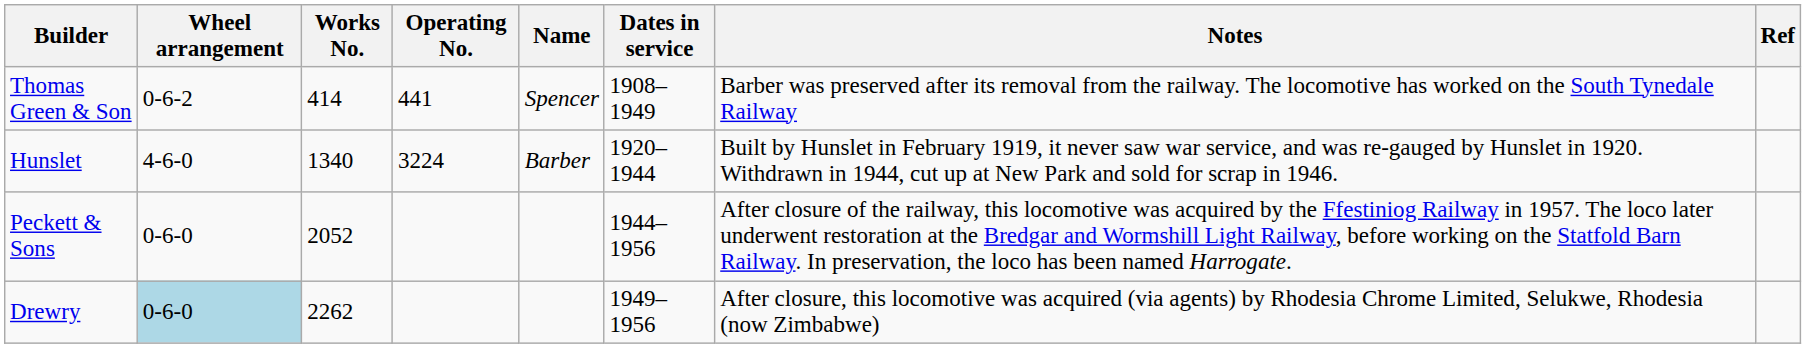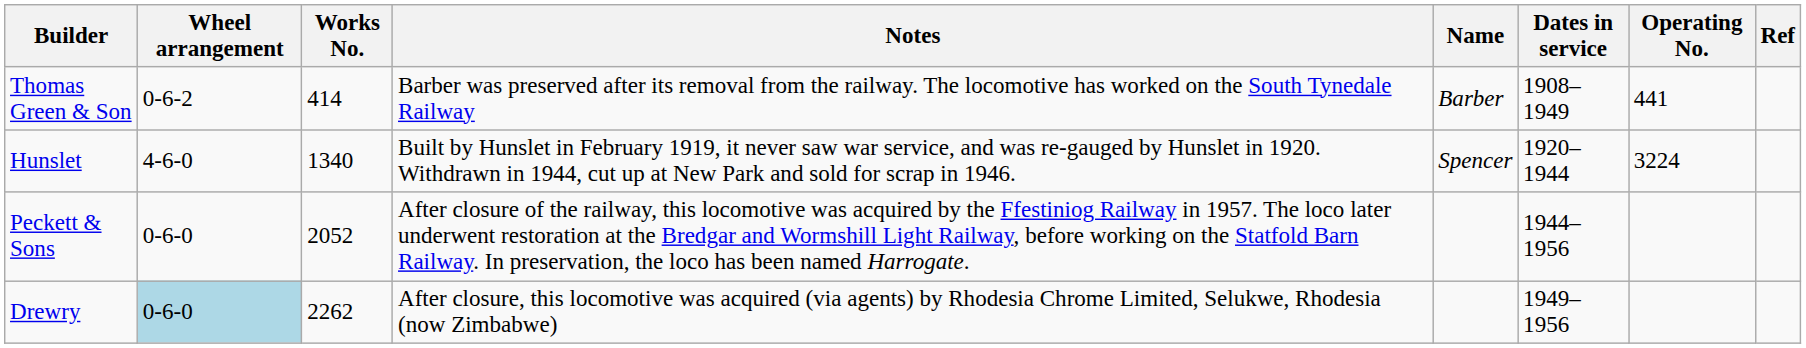columns swapped: Operating No. <-> Notes
Thomas Green & Son | Name: Spencer -> Barber
Hunslet | Name: Barber -> Spencer
